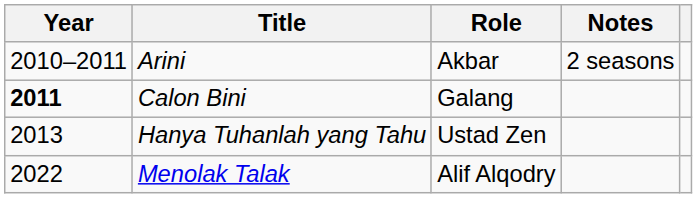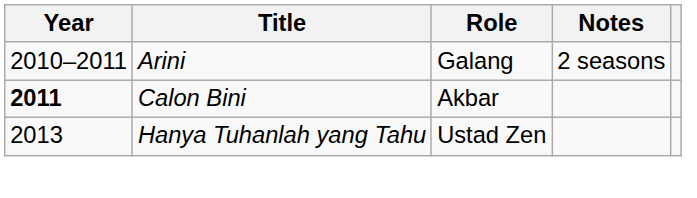Arini | Role: Akbar -> Galang
Calon Bini | Role: Galang -> Akbar
- row: 2022 | Menolak Talak | Alif Alqodry
